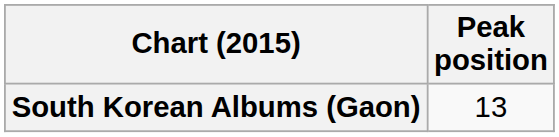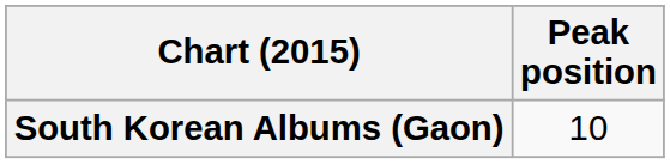South Korean Albums (Gaon) | Peak position: 13 -> 10
